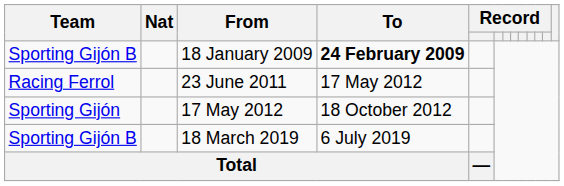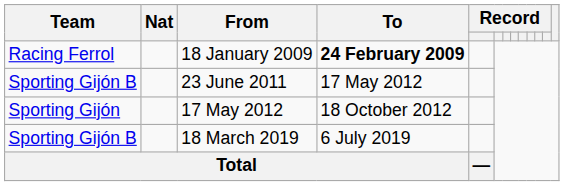18 January 2009 | Team: Sporting Gijón B -> Racing Ferrol
23 June 2011 | Team: Racing Ferrol -> Sporting Gijón B
